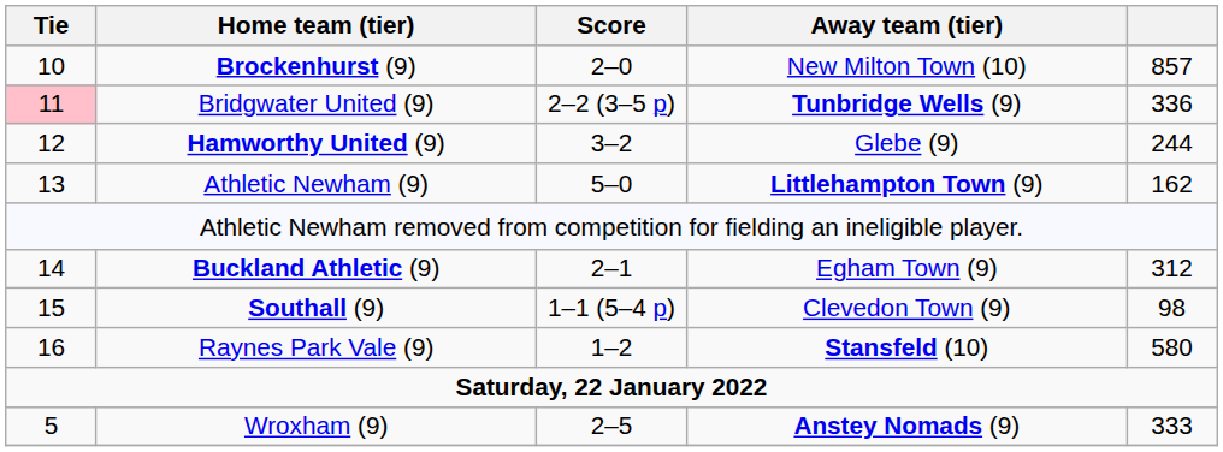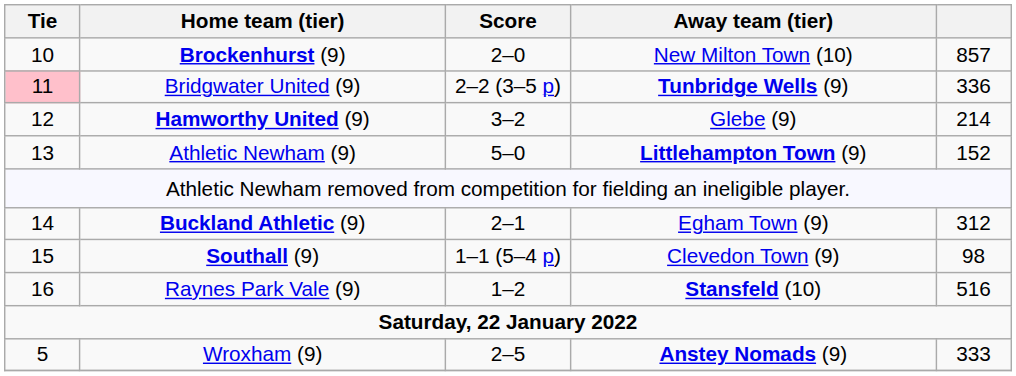Hamworthy United (9) | column 5: 244 -> 214
Athletic Newham (9) | column 5: 162 -> 152
Raynes Park Vale (9) | column 5: 580 -> 516
